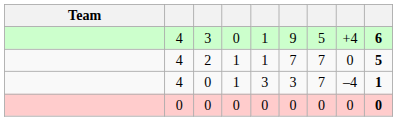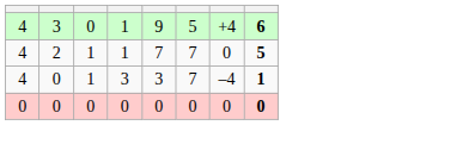- column: Team
